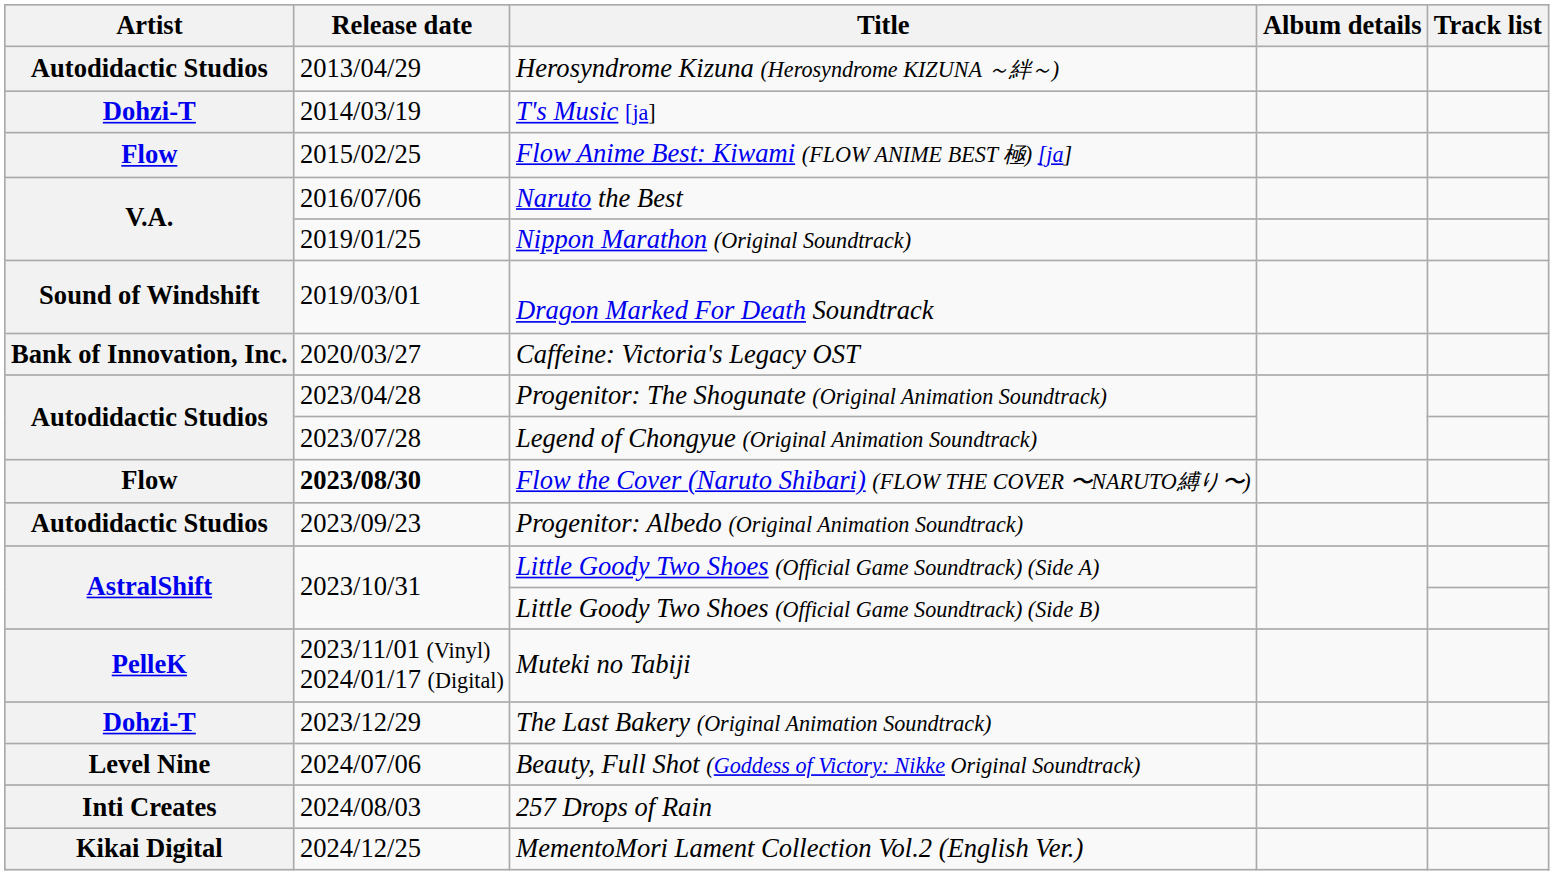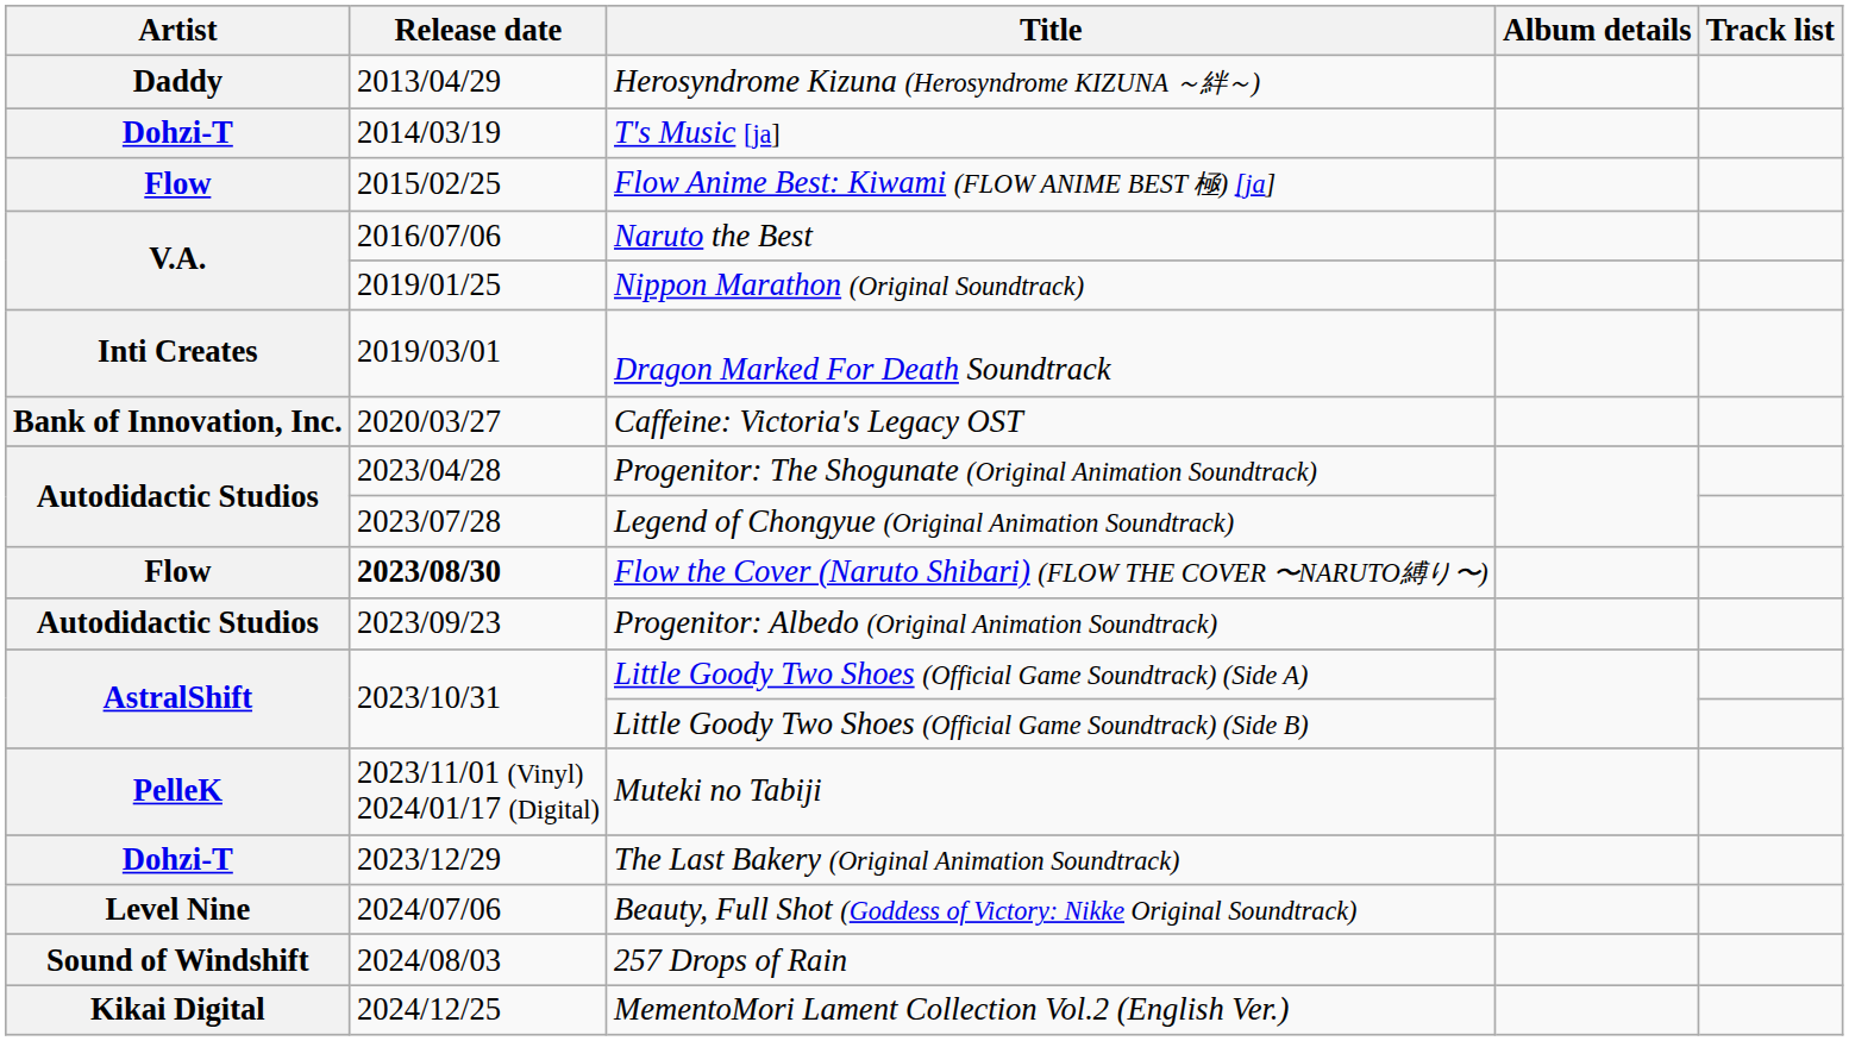Herosyndrome Kizuna (Herosyndrome KIZUNA ～絆～) | Artist: Autodidactic Studios -> Daddy
Dragon Marked For Death Soundtrack | Artist: Sound of Windshift -> Inti Creates
257 Drops of Rain | Artist: Inti Creates -> Sound of Windshift
